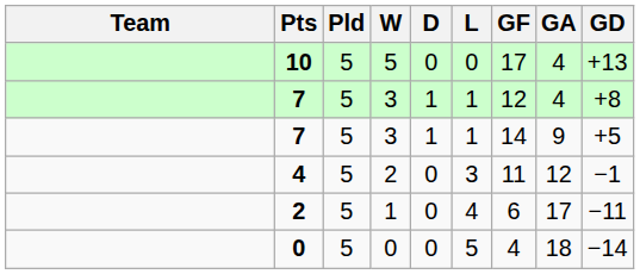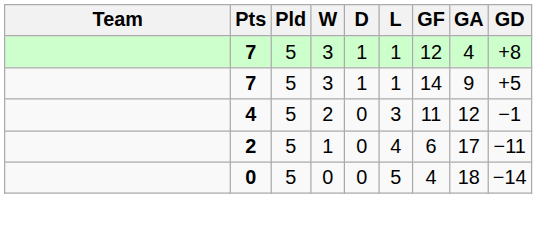- row: 10 | 5 | 5 | 0 | 0 | 17 | 4 | +13
